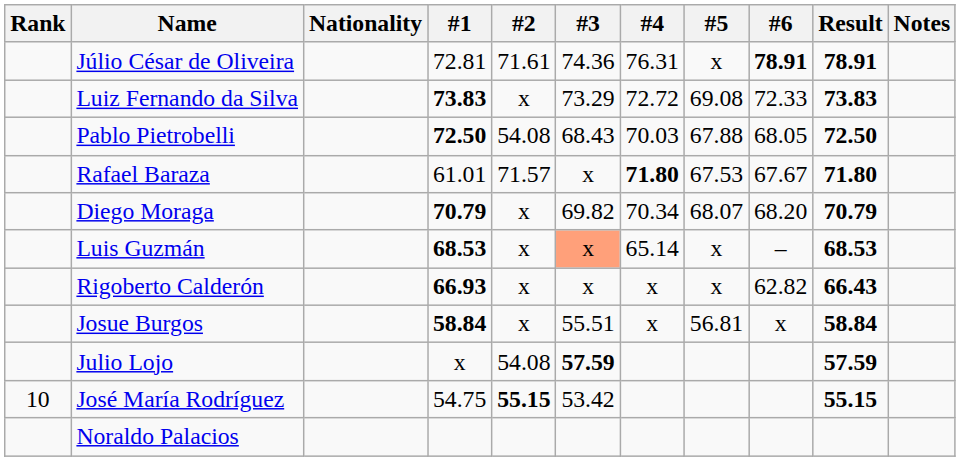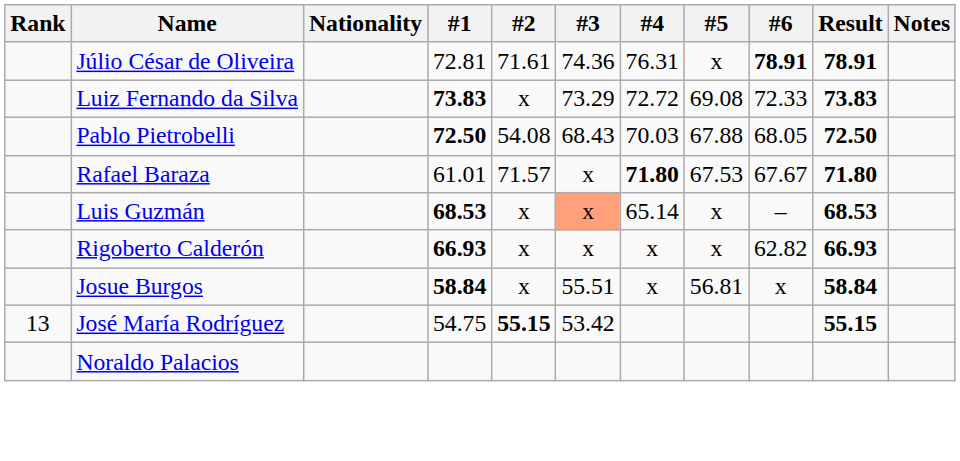- row: Diego Moraga | 70.79 | x | 69.82 | 70.34 | 68.07 | 68.20 | 70.79
Rigoberto Calderón | Result: 66.43 -> 66.93
- row: Julio Lojo | x | 54.08 | 57.59 | 57.59
José María Rodríguez | Rank: 10 -> 13
